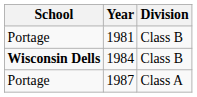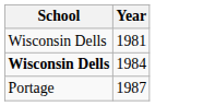- column: Division | Class B | Class B | Class A
1981 | School: Portage -> Wisconsin Dells
